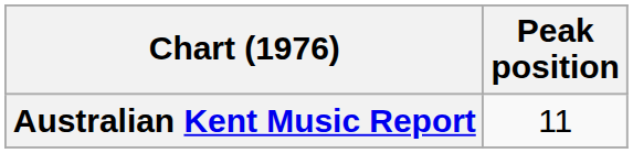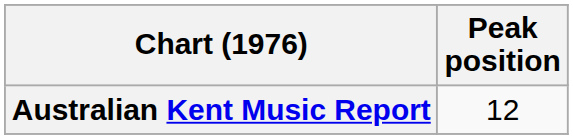Australian Kent Music Report | Peak position: 11 -> 12
